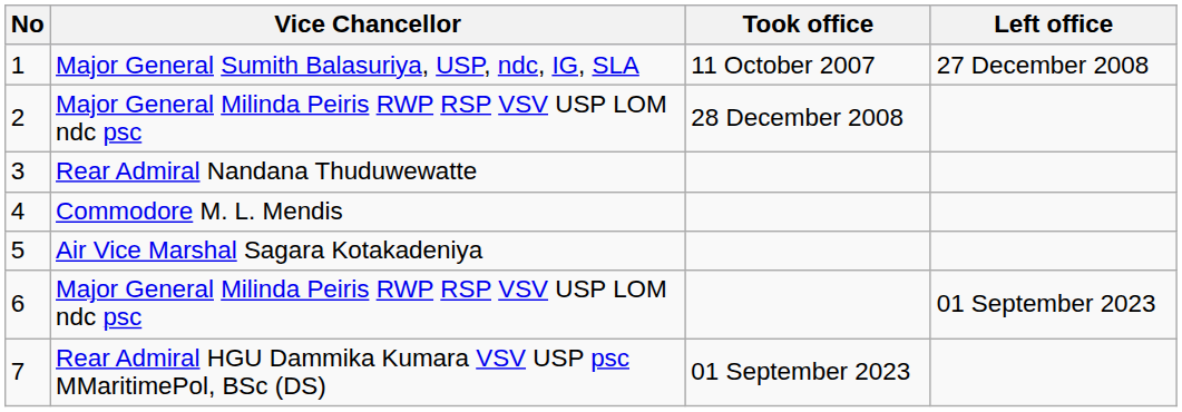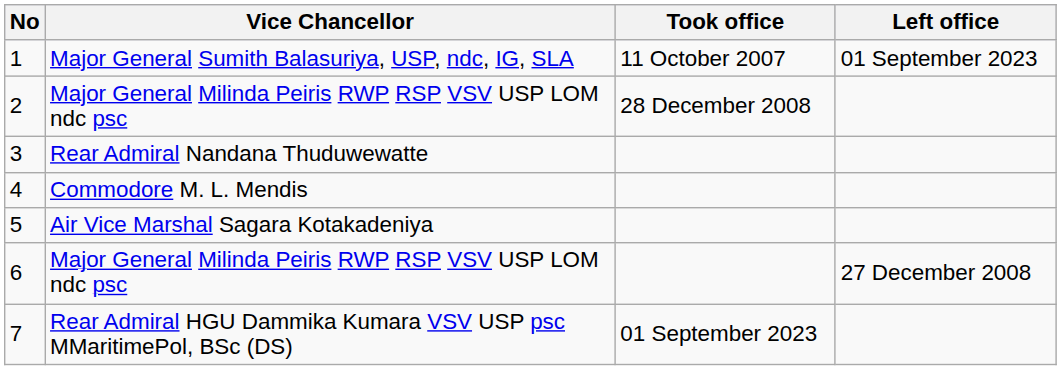1 | Left office: 27 December 2008 -> 01 September 2023
6 | Left office: 01 September 2023 -> 27 December 2008
